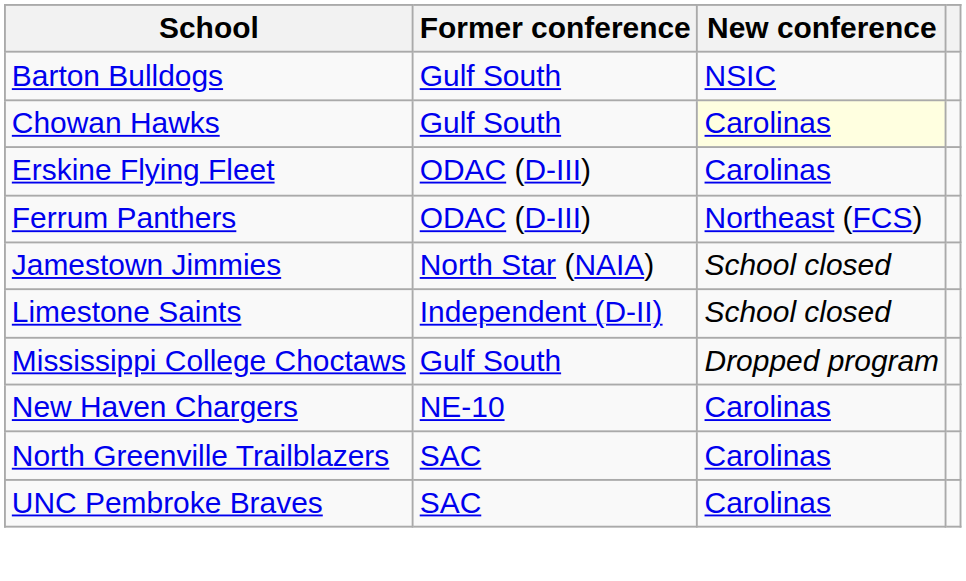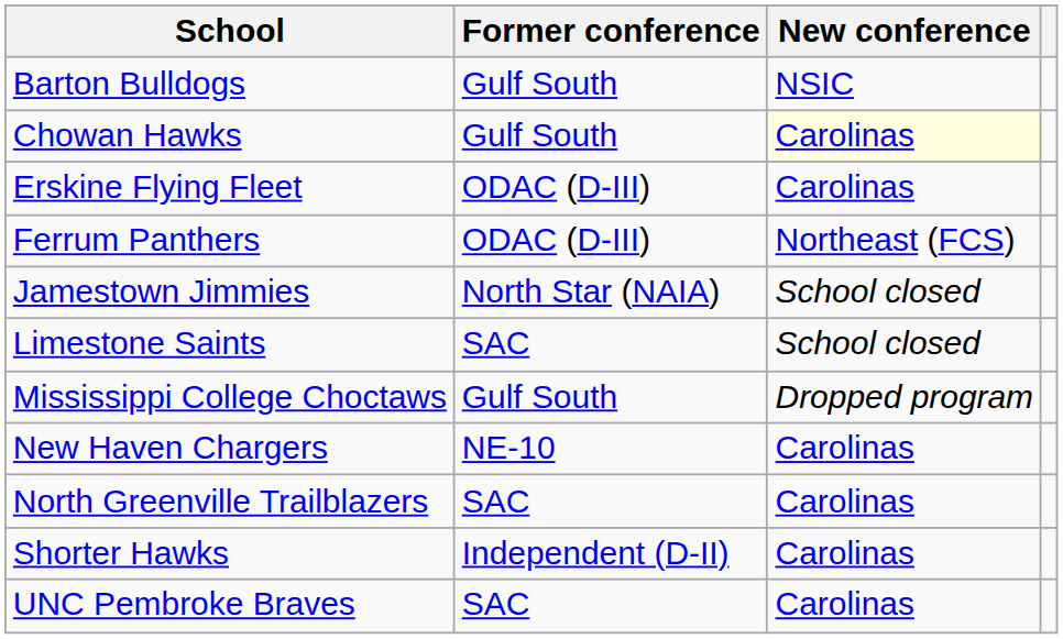Limestone Saints | Former conference: Independent (D-II) -> SAC
+ row: Shorter Hawks | Independent (D-II) | Carolinas
